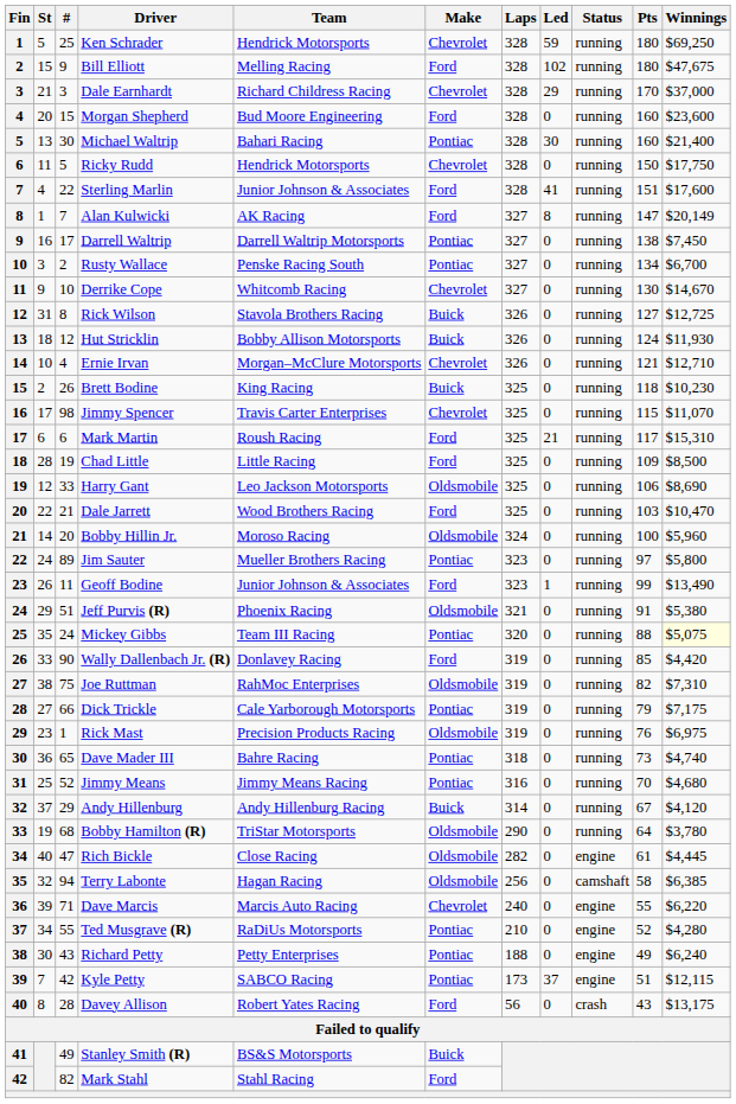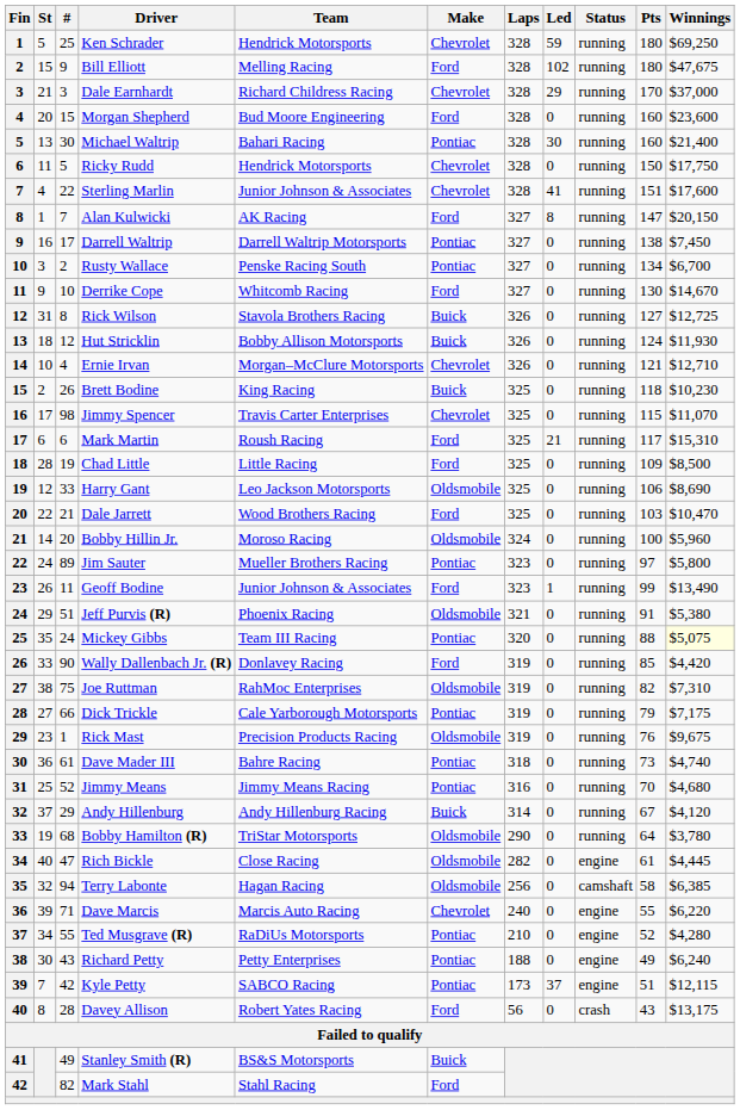Sterling Marlin | Make: Ford -> Chevrolet
Alan Kulwicki | Winnings: $20,149 -> $20,150
Derrike Cope | Make: Chevrolet -> Ford
Rick Mast | Winnings: $6,975 -> $9,675
Dave Mader III | #: 65 -> 61
